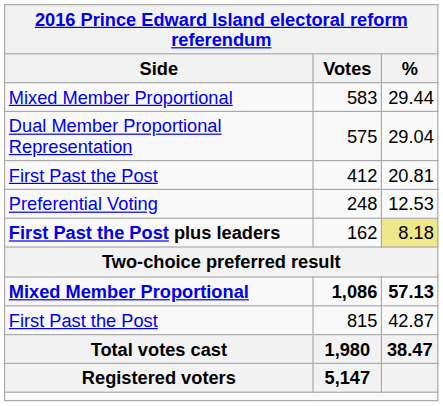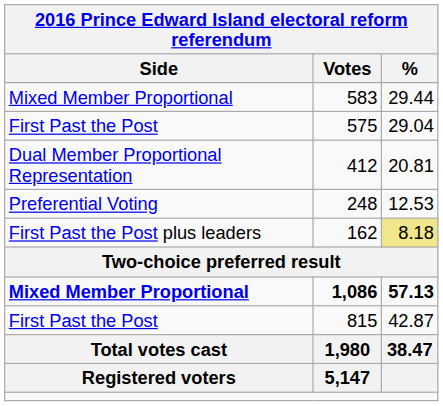575 | Side: Dual Member Proportional Representation -> First Past the Post
412 | Side: First Past the Post -> Dual Member Proportional Representation
162 | Side: bold -> normal
